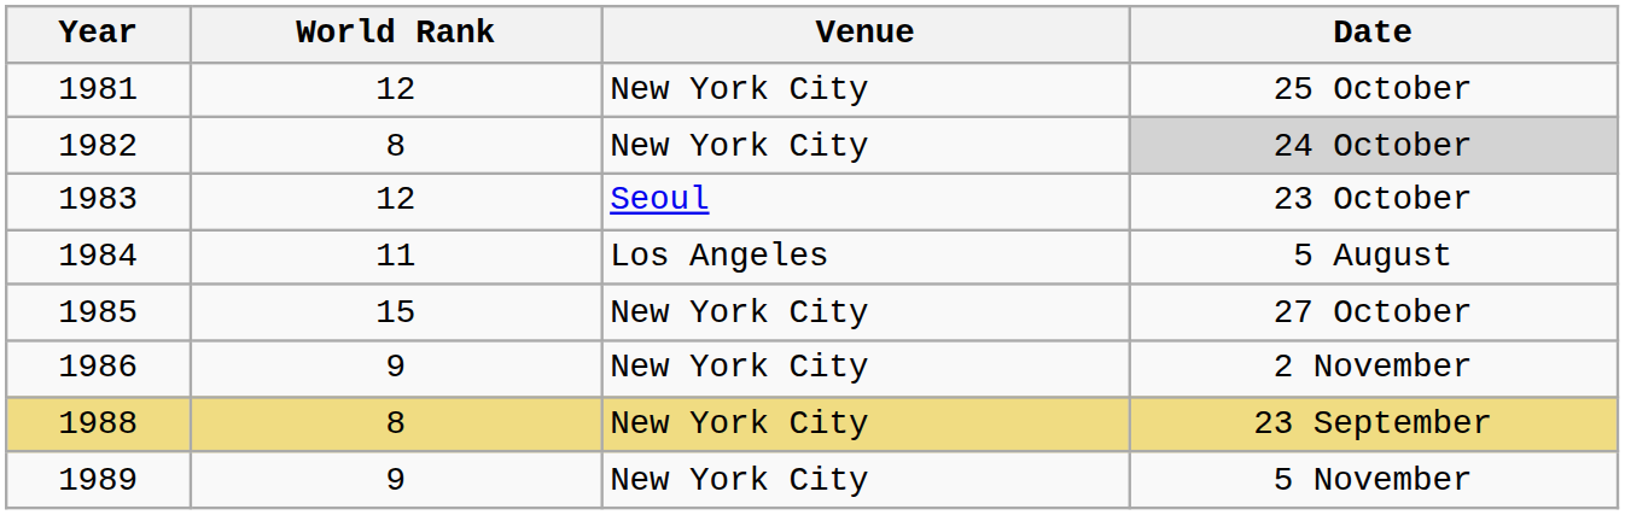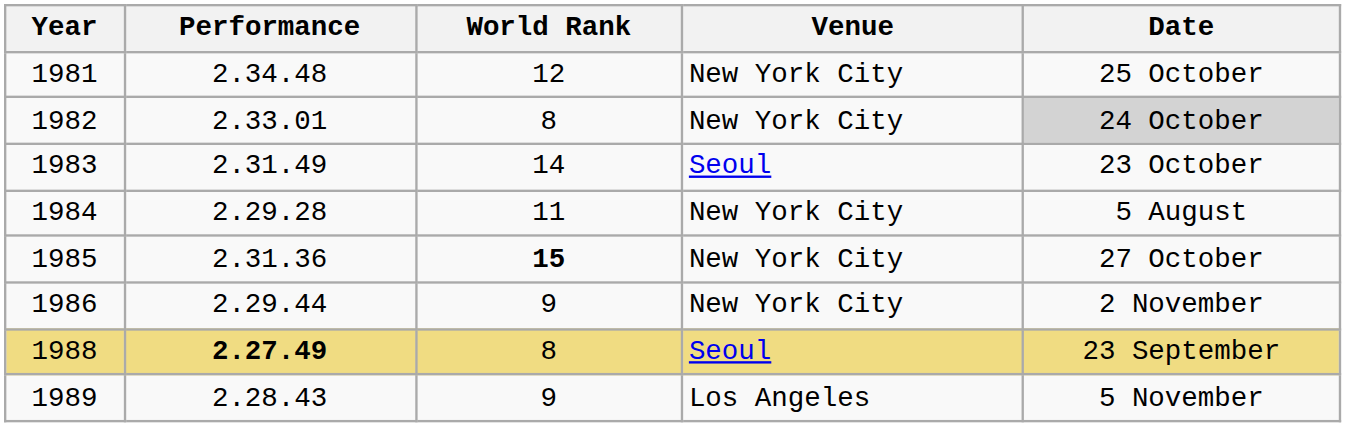+ column: Performance | 2.34.48 | 2.33.01 | 2.31.49 | 2.29.28 | 2.31.36 | 2.29.44 | 2.27.49 | 2.28.43
1983 | World Rank: 12 -> 14
1984 | Venue: Los Angeles -> New York City
1985 | World Rank: normal -> bold
1988 | Venue: New York City -> Seoul
1989 | Venue: New York City -> Los Angeles
